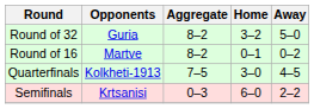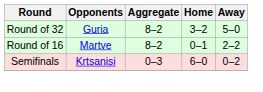Round of 16 | Away: 0–2 -> 2–2
- row: Quarterfinals | Kolkheti-1913 | 7–5 | 3–0 | 4–5
Semifinals | Away: 2–2 -> 0–2
